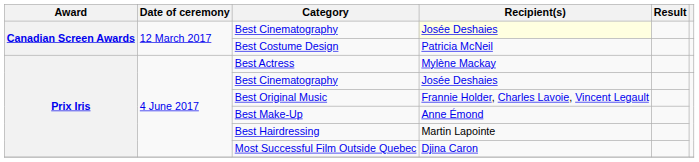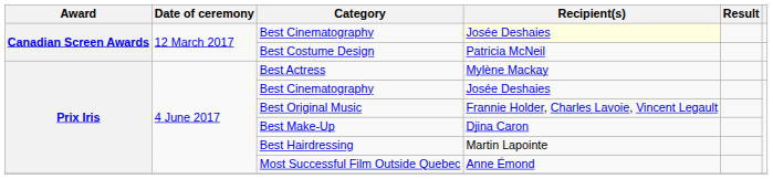Best Make-Up | Recipient(s): Anne Émond -> Djina Caron
Most Successful Film Outside Quebec | Recipient(s): Djina Caron -> Anne Émond
